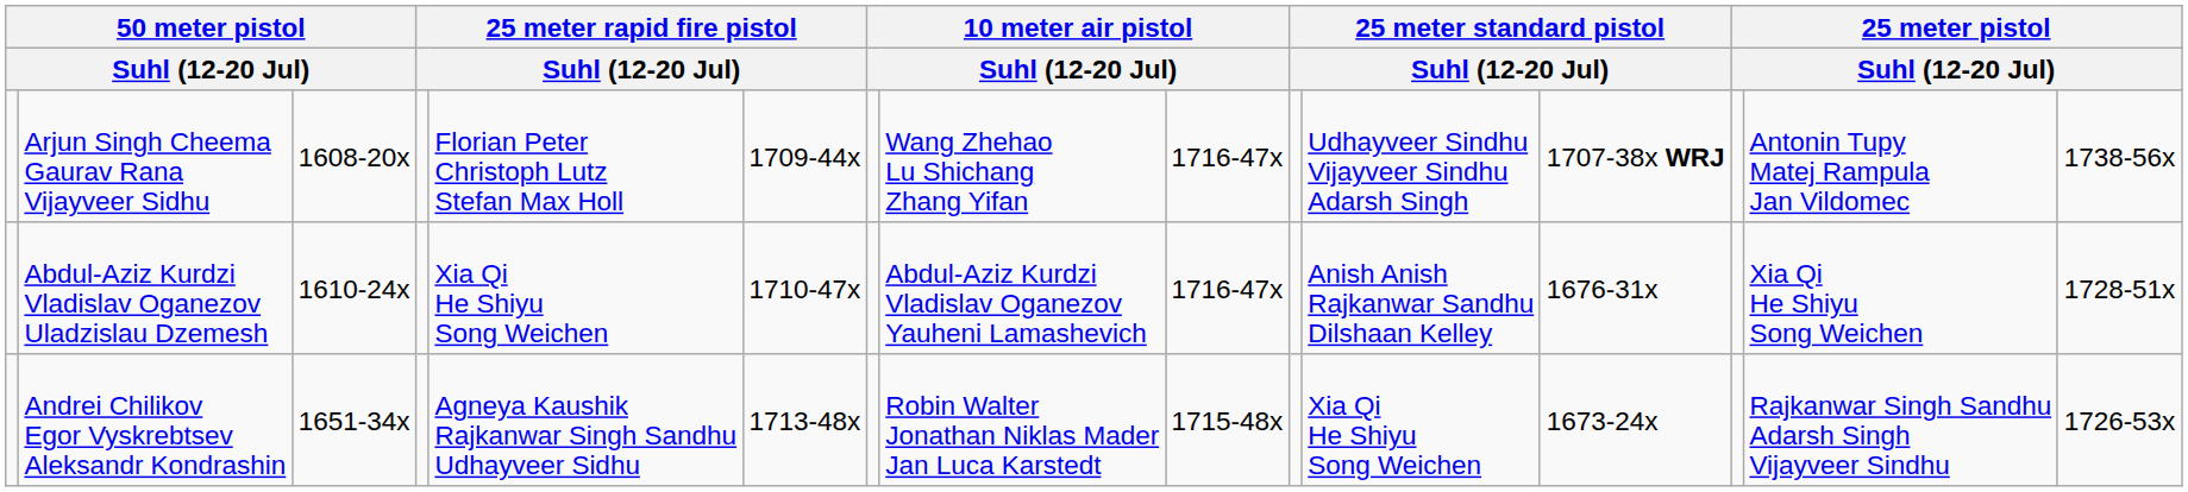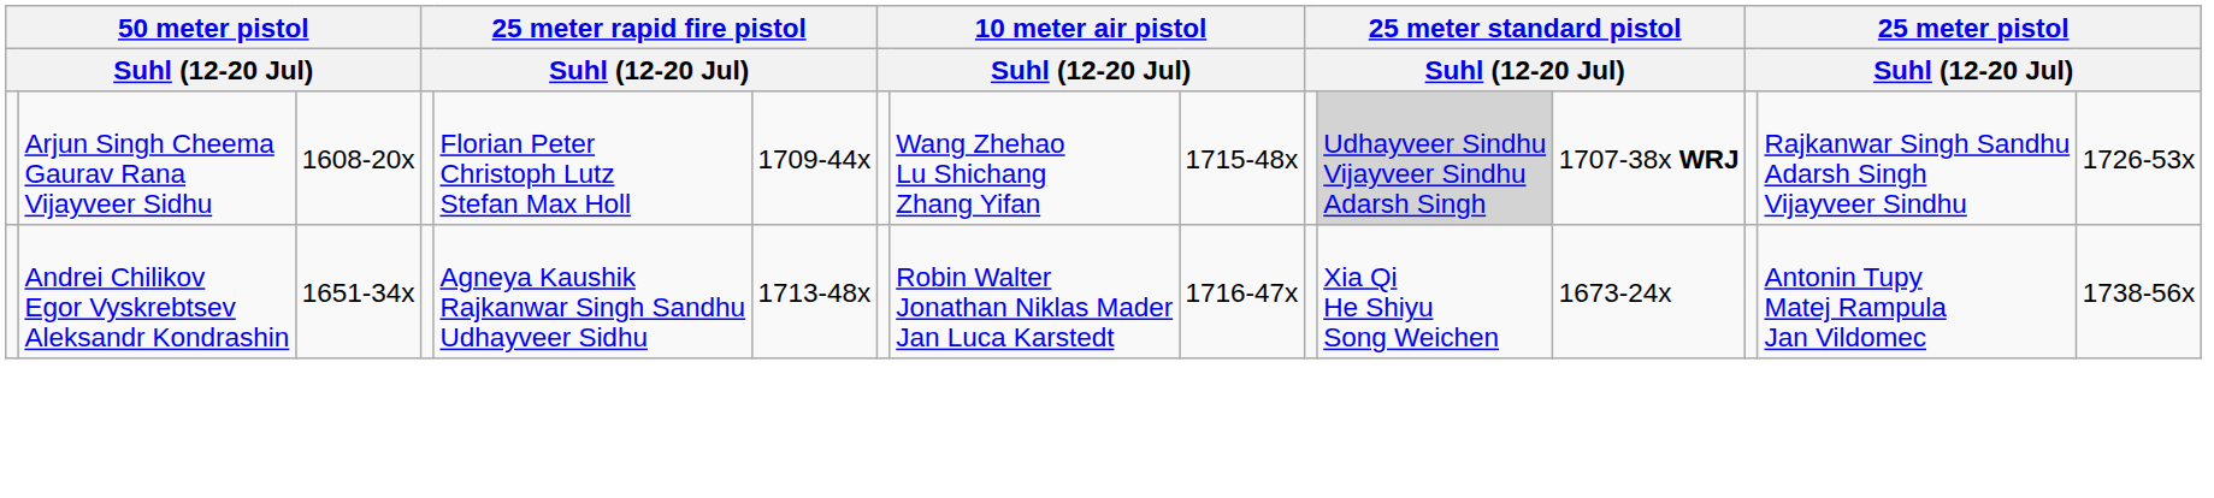Arjun Singh Cheema Gaurav Rana Vijayveer Sidhu | column 9: 1716-47x -> 1715-48x
Arjun Singh Cheema Gaurav Rana Vijayveer Sidhu | column 11: no background -> lightgrey background
Arjun Singh Cheema Gaurav Rana Vijayveer Sidhu | column 14: Antonin Tupy Matej Rampula Jan Vildomec -> Rajkanwar Singh Sandhu Adarsh Singh Vijayveer Sindhu
Arjun Singh Cheema Gaurav Rana Vijayveer Sidhu | column 15: 1738-56x -> 1726-53x
- row: Abdul-Aziz Kurdzi Vladislav Oganezov Uladzislau Dzemesh | 1610-24x | Xia Qi He Shiyu Song Weichen | 1710-47x | Abdul-Aziz Kurdzi Vladislav Oganezov Yauheni Lamashevich | 1716-47x | Anish Anish Rajkanwar Sandhu Dilshaan Kelley | 1676-31x | Xia Qi He Shiyu Song Weichen | 1728-51x
Andrei Chilikov Egor Vyskrebtsev Aleksandr Kondrashin | column 9: 1715-48x -> 1716-47x
Andrei Chilikov Egor Vyskrebtsev Aleksandr Kondrashin | column 14: Rajkanwar Singh Sandhu Adarsh Singh Vijayveer Sindhu -> Antonin Tupy Matej Rampula Jan Vildomec
Andrei Chilikov Egor Vyskrebtsev Aleksandr Kondrashin | column 15: 1726-53x -> 1738-56x
